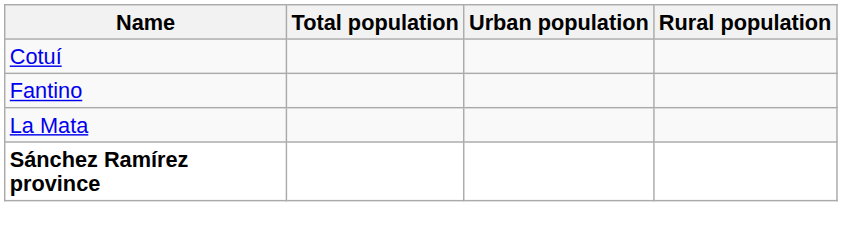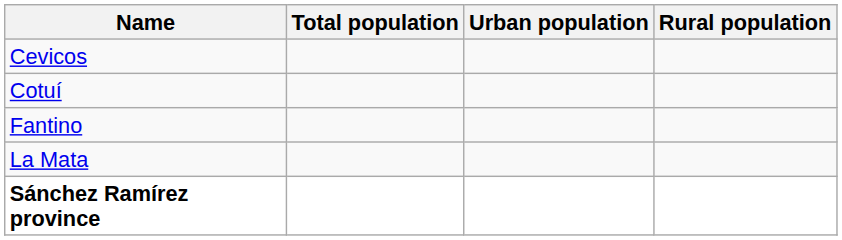+ row: Cevicos
